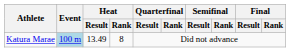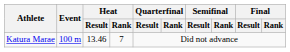Katura Marae | Event: lightblue background -> no background
Katura Marae | Heat / Result: 13.49 -> 13.46
Katura Marae | Heat / Rank: 8 -> 7
